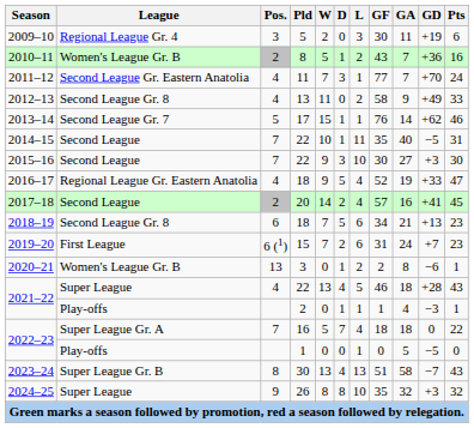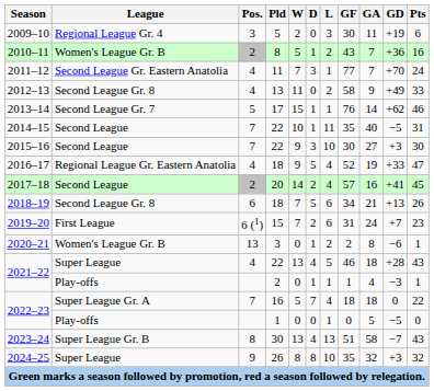2018–19 | Pts: 23 -> 26
